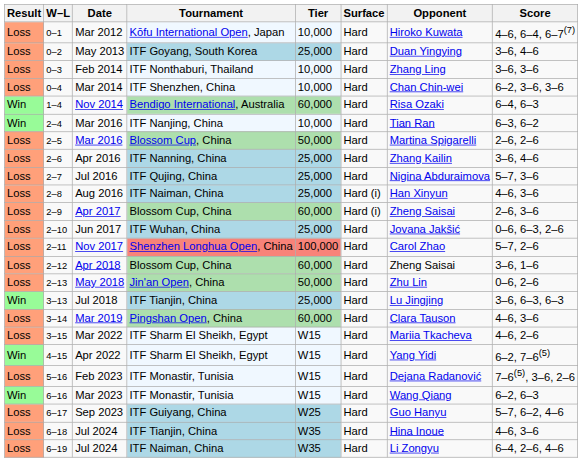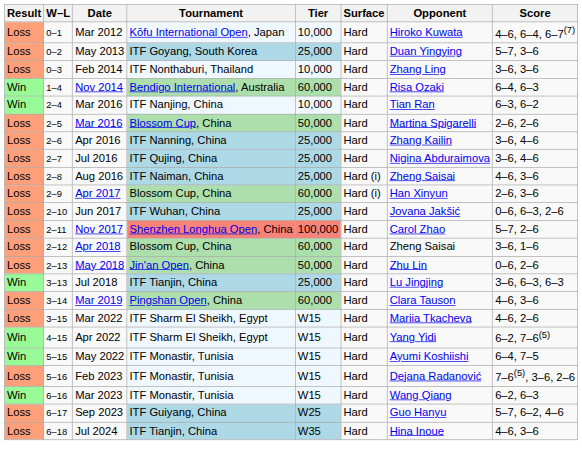May 2013 | Score: 3–6, 4–6 -> 5–7, 3–6
- row: Loss | 0–4 | Mar 2014 | ITF Shenzhen, China | 10,000 | Hard | Chan Chin-wei | 6–2, 3–6, 3–6
Jul 2016 | Score: 5–7, 3–6 -> 3–6, 4–6
Aug 2016 | Opponent: Han Xinyun -> Zheng Saisai
Apr 2017 | Opponent: Zheng Saisai -> Han Xinyun
+ row: Win | 5–15 | May 2022 | ITF Monastir, Tunisia | W15 | Hard | Ayumi Koshiishi | 6–4, 7–5
- row: Loss | 6–19 | Jul 2024 | ITF Naiman, China | W35 | Hard | Li Zongyu | 6–4, 2–6, 4–6
